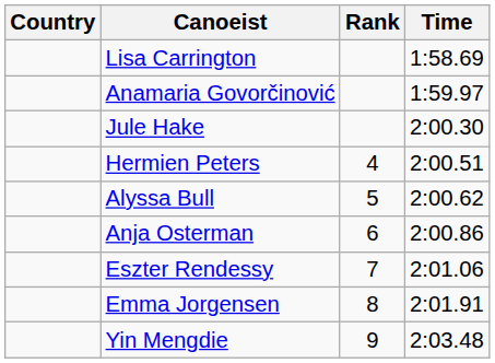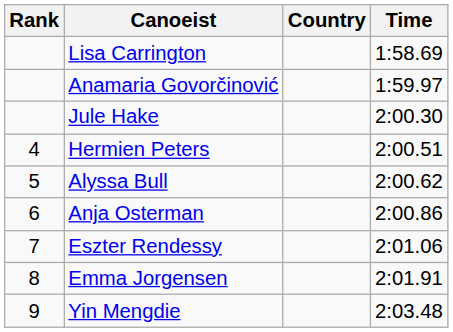columns swapped: Rank <-> Country
